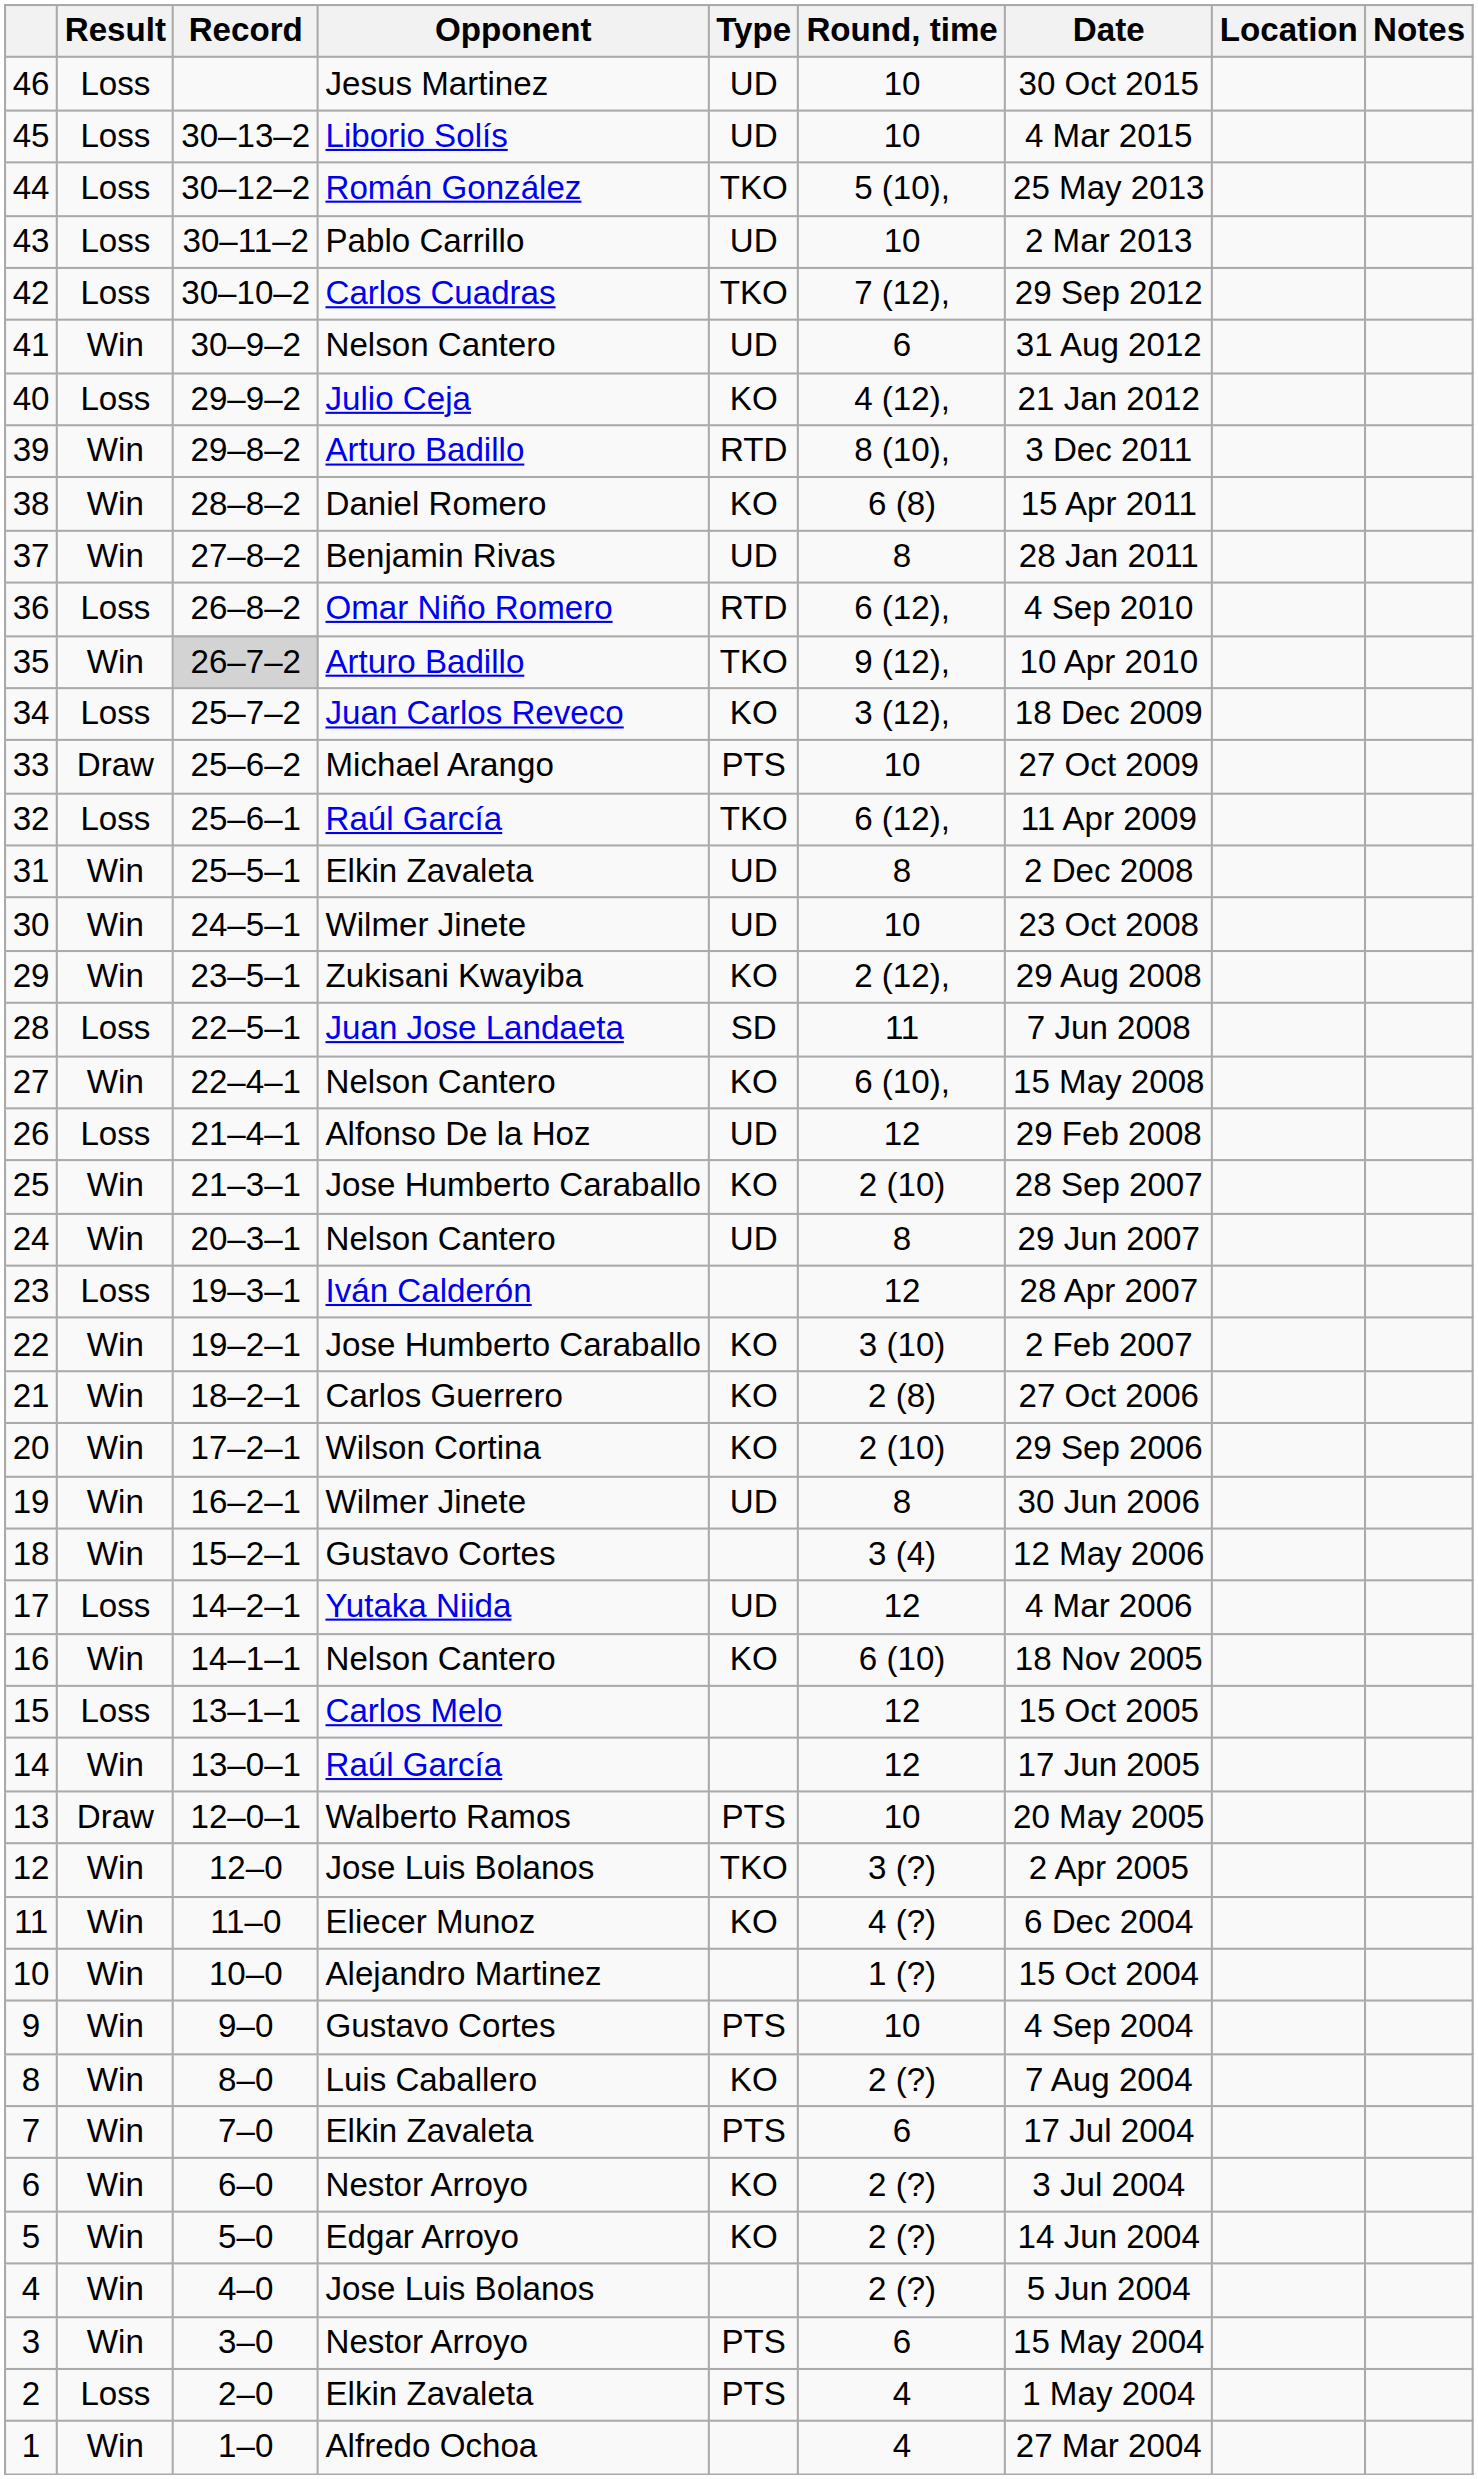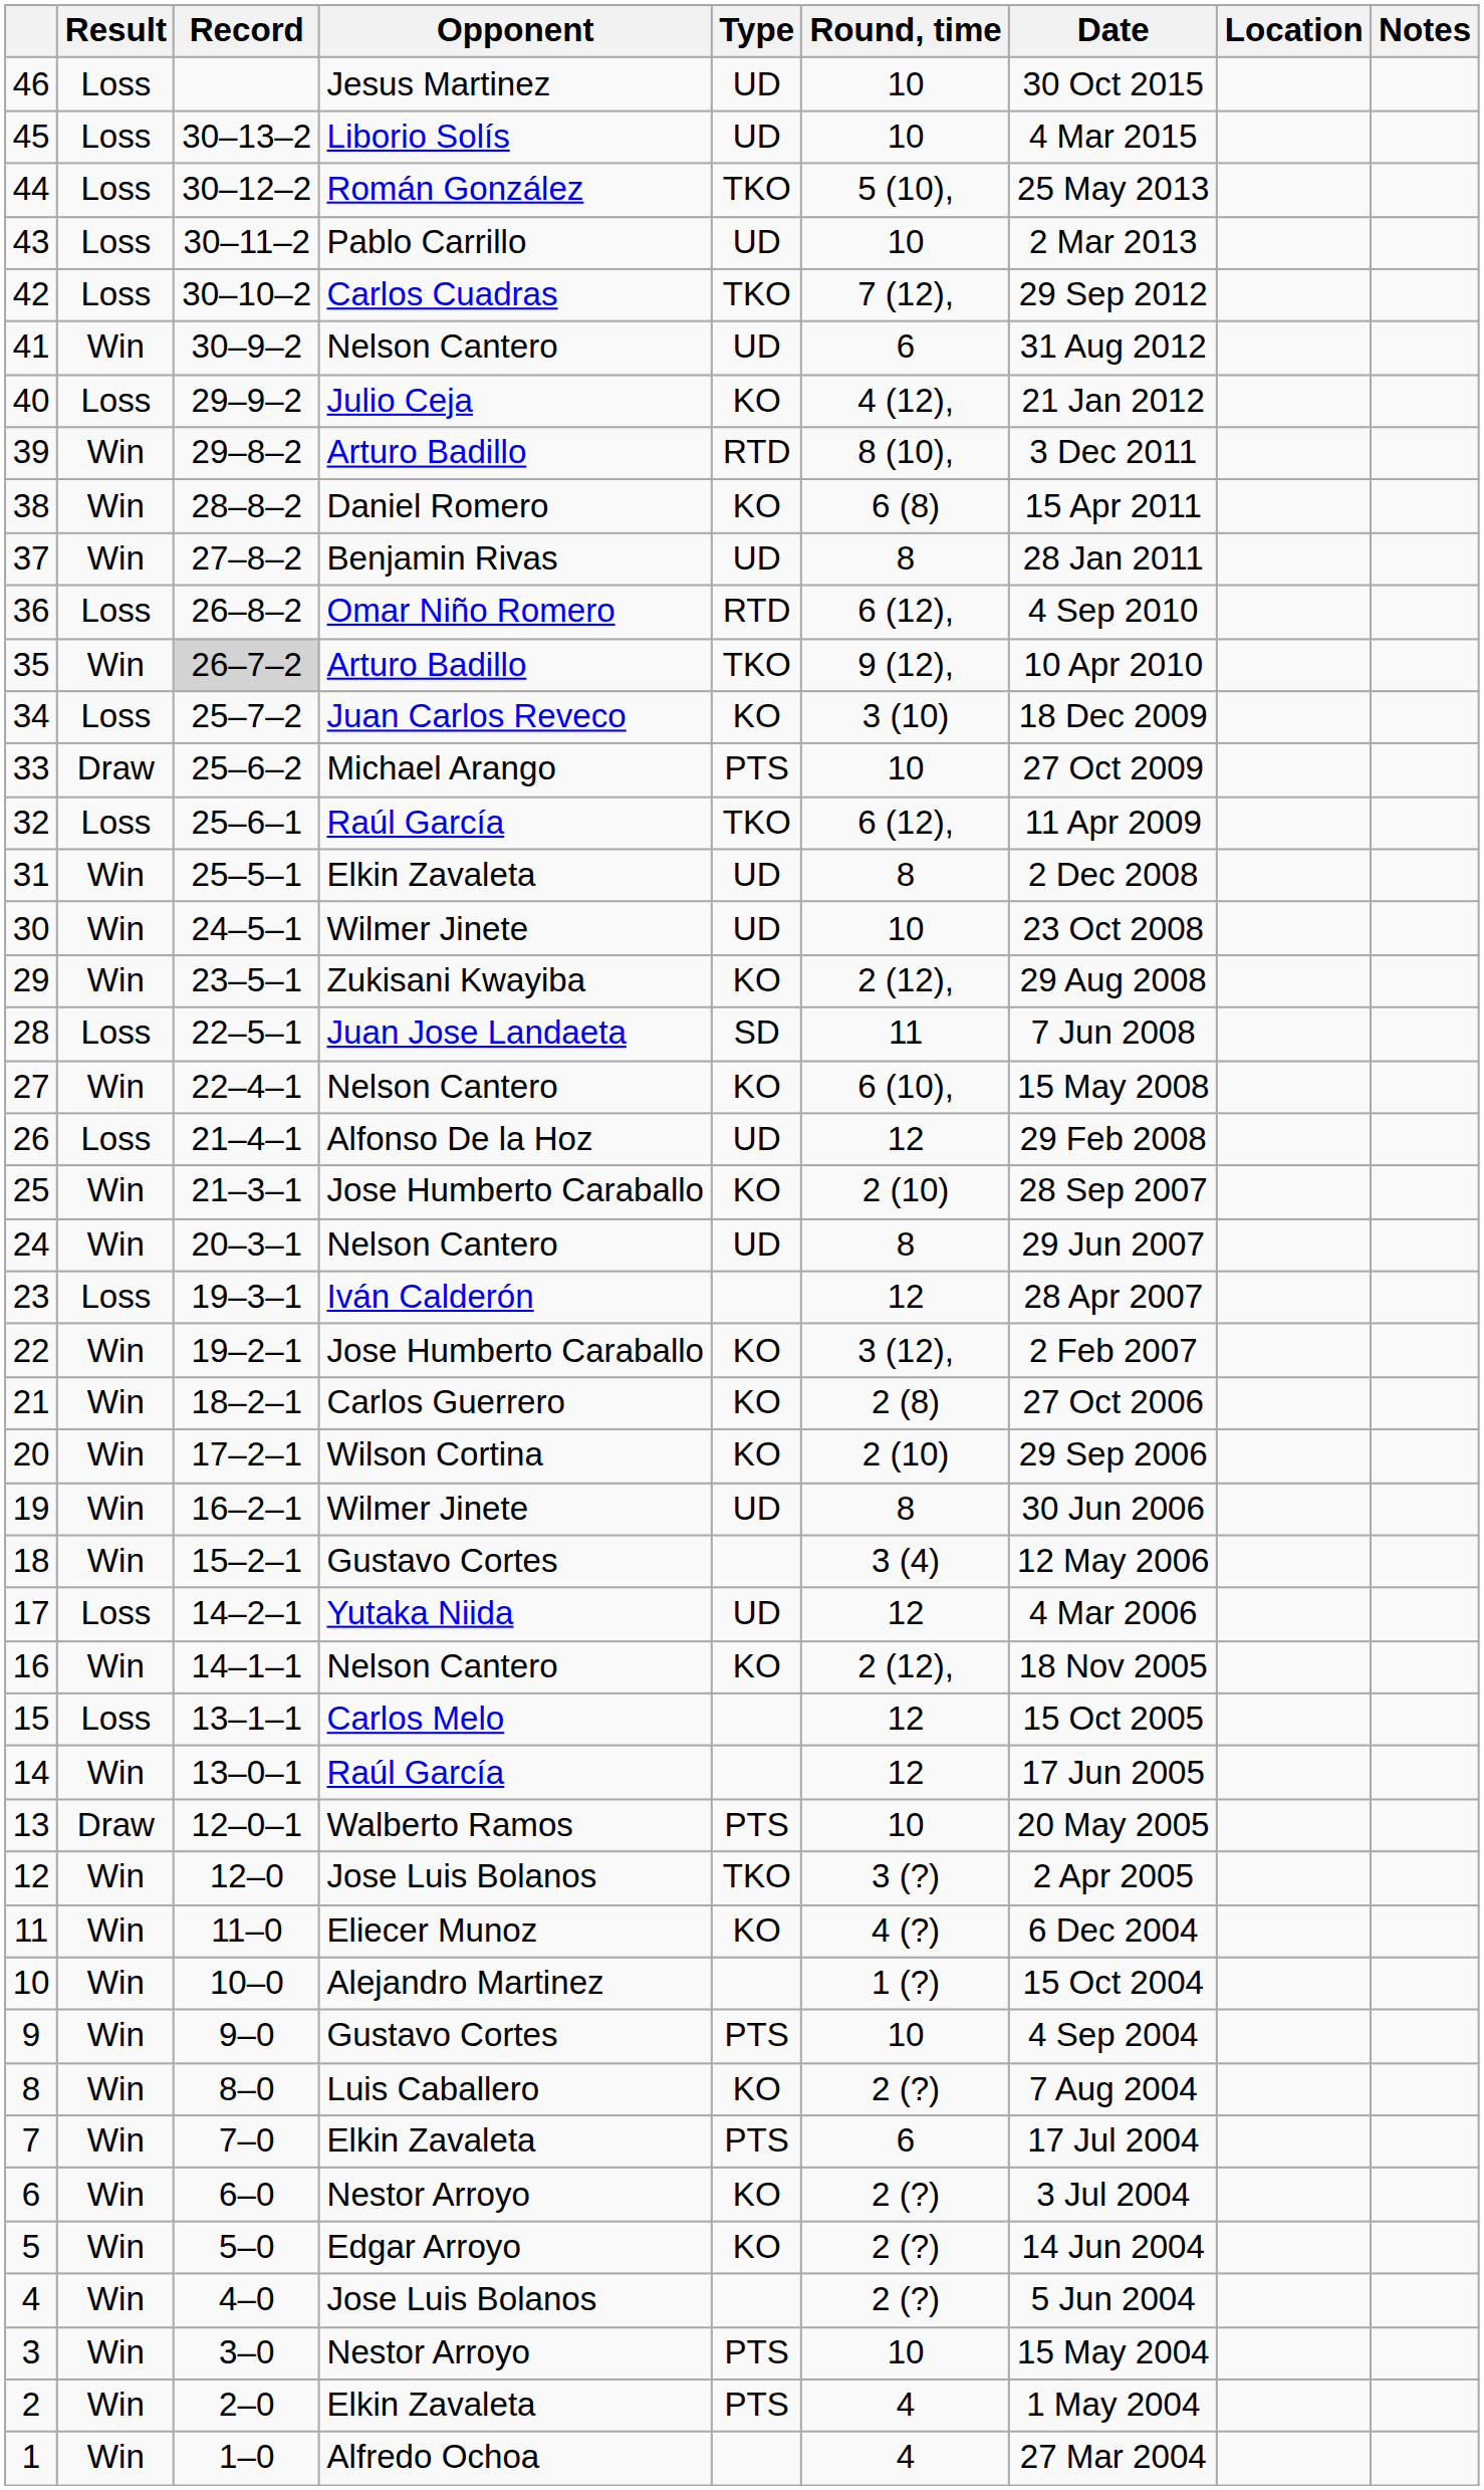34 | Round, time: 3 (12), -> 3 (10)
22 | Round, time: 3 (10) -> 3 (12),
16 | Round, time: 6 (10) -> 2 (12),
3 | Round, time: 6 -> 10
2 | Result: Loss -> Win
